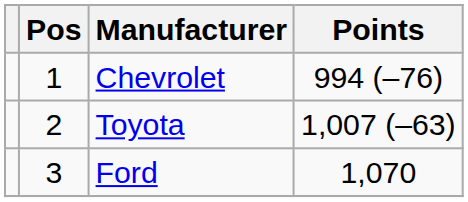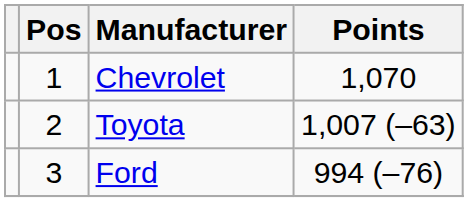Chevrolet | Points: 994 (–76) -> 1,070
Ford | Points: 1,070 -> 994 (–76)
